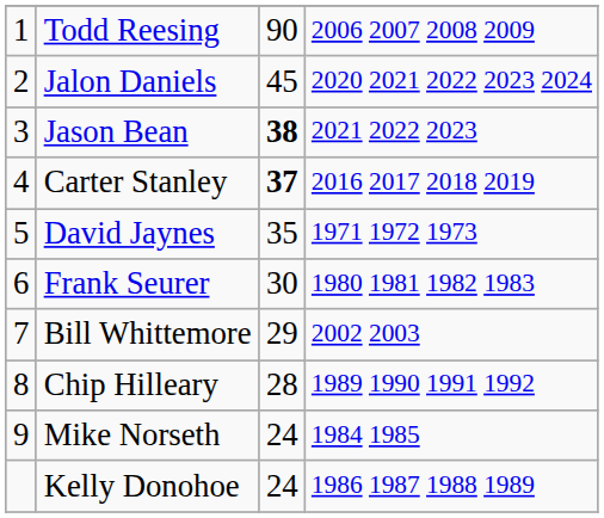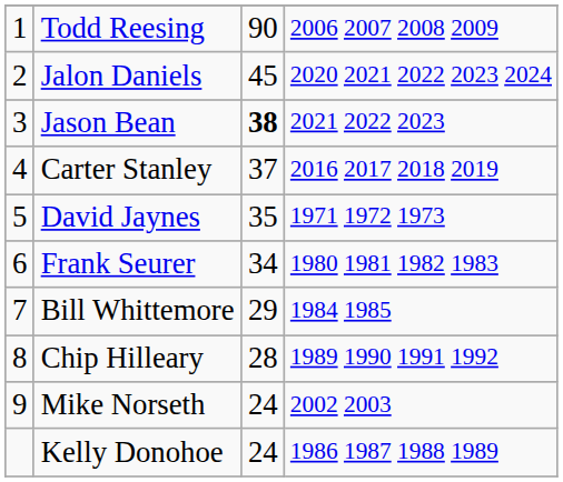Carter Stanley | column 3: bold -> normal
Frank Seurer | column 3: 30 -> 34
Bill Whittemore | column 4: 2002 2003 -> 1984 1985
Mike Norseth | column 4: 1984 1985 -> 2002 2003
